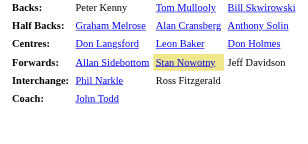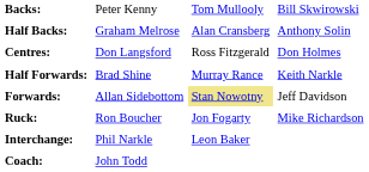Centres: | column 3: Leon Baker -> Ross Fitzgerald
+ row: Half Forwards: | Brad Shine | Murray Rance | Keith Narkle
+ row: Ruck: | Ron Boucher | Jon Fogarty | Mike Richardson
Interchange: | column 3: Ross Fitzgerald -> Leon Baker
